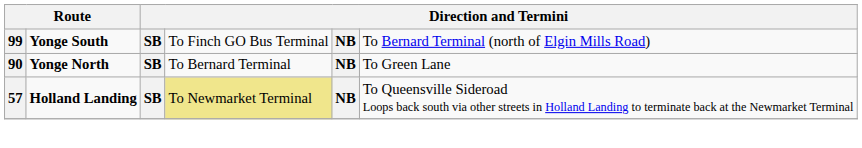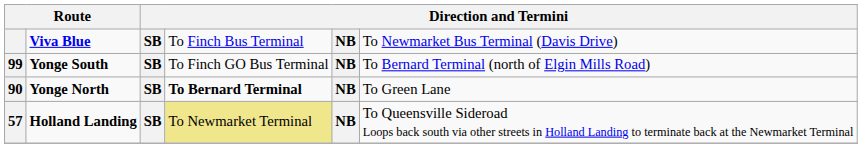+ row: Viva Blue | SB | To Finch Bus Terminal | NB | To Newmarket Bus Terminal (Davis Drive)
Yonge North | column 4: normal -> bold
